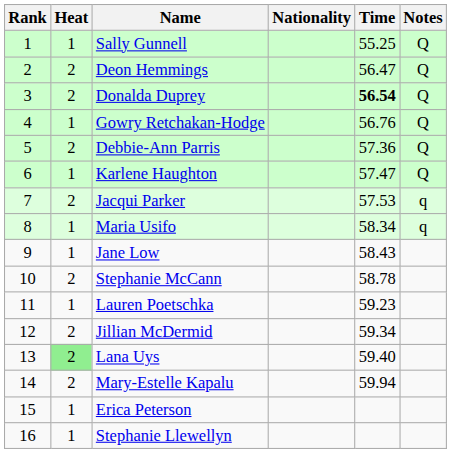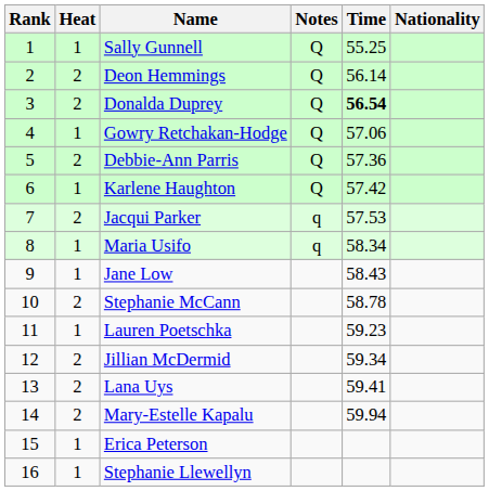columns swapped: Nationality <-> Notes
Deon Hemmings | Time: 56.47 -> 56.14
Gowry Retchakan-Hodge | Time: 56.76 -> 57.06
Karlene Haughton | Time: 57.47 -> 57.42
Lana Uys | Heat: lightgreen background -> no background
Lana Uys | Time: 59.40 -> 59.41
